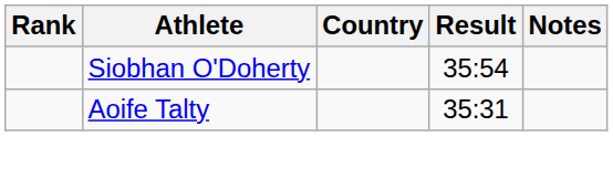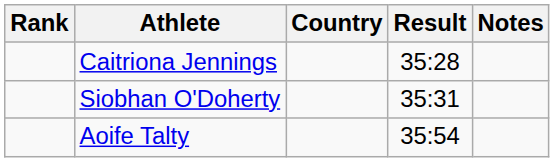+ row: Caitriona Jennings | 35:28
Siobhan O'Doherty | Result: 35:54 -> 35:31
Aoife Talty | Result: 35:31 -> 35:54
